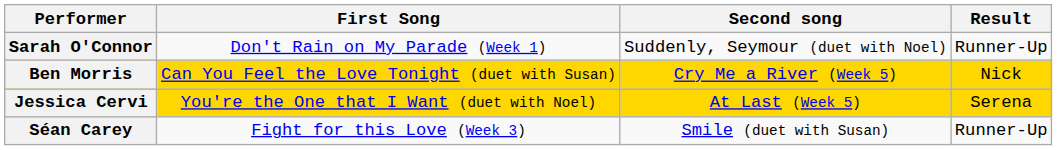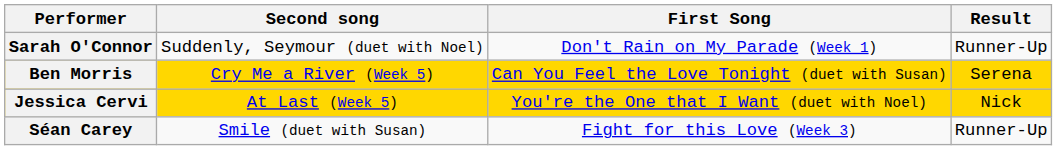columns swapped: First Song <-> Second song
Ben Morris | Result: Nick -> Serena
Jessica Cervi | Result: Serena -> Nick
